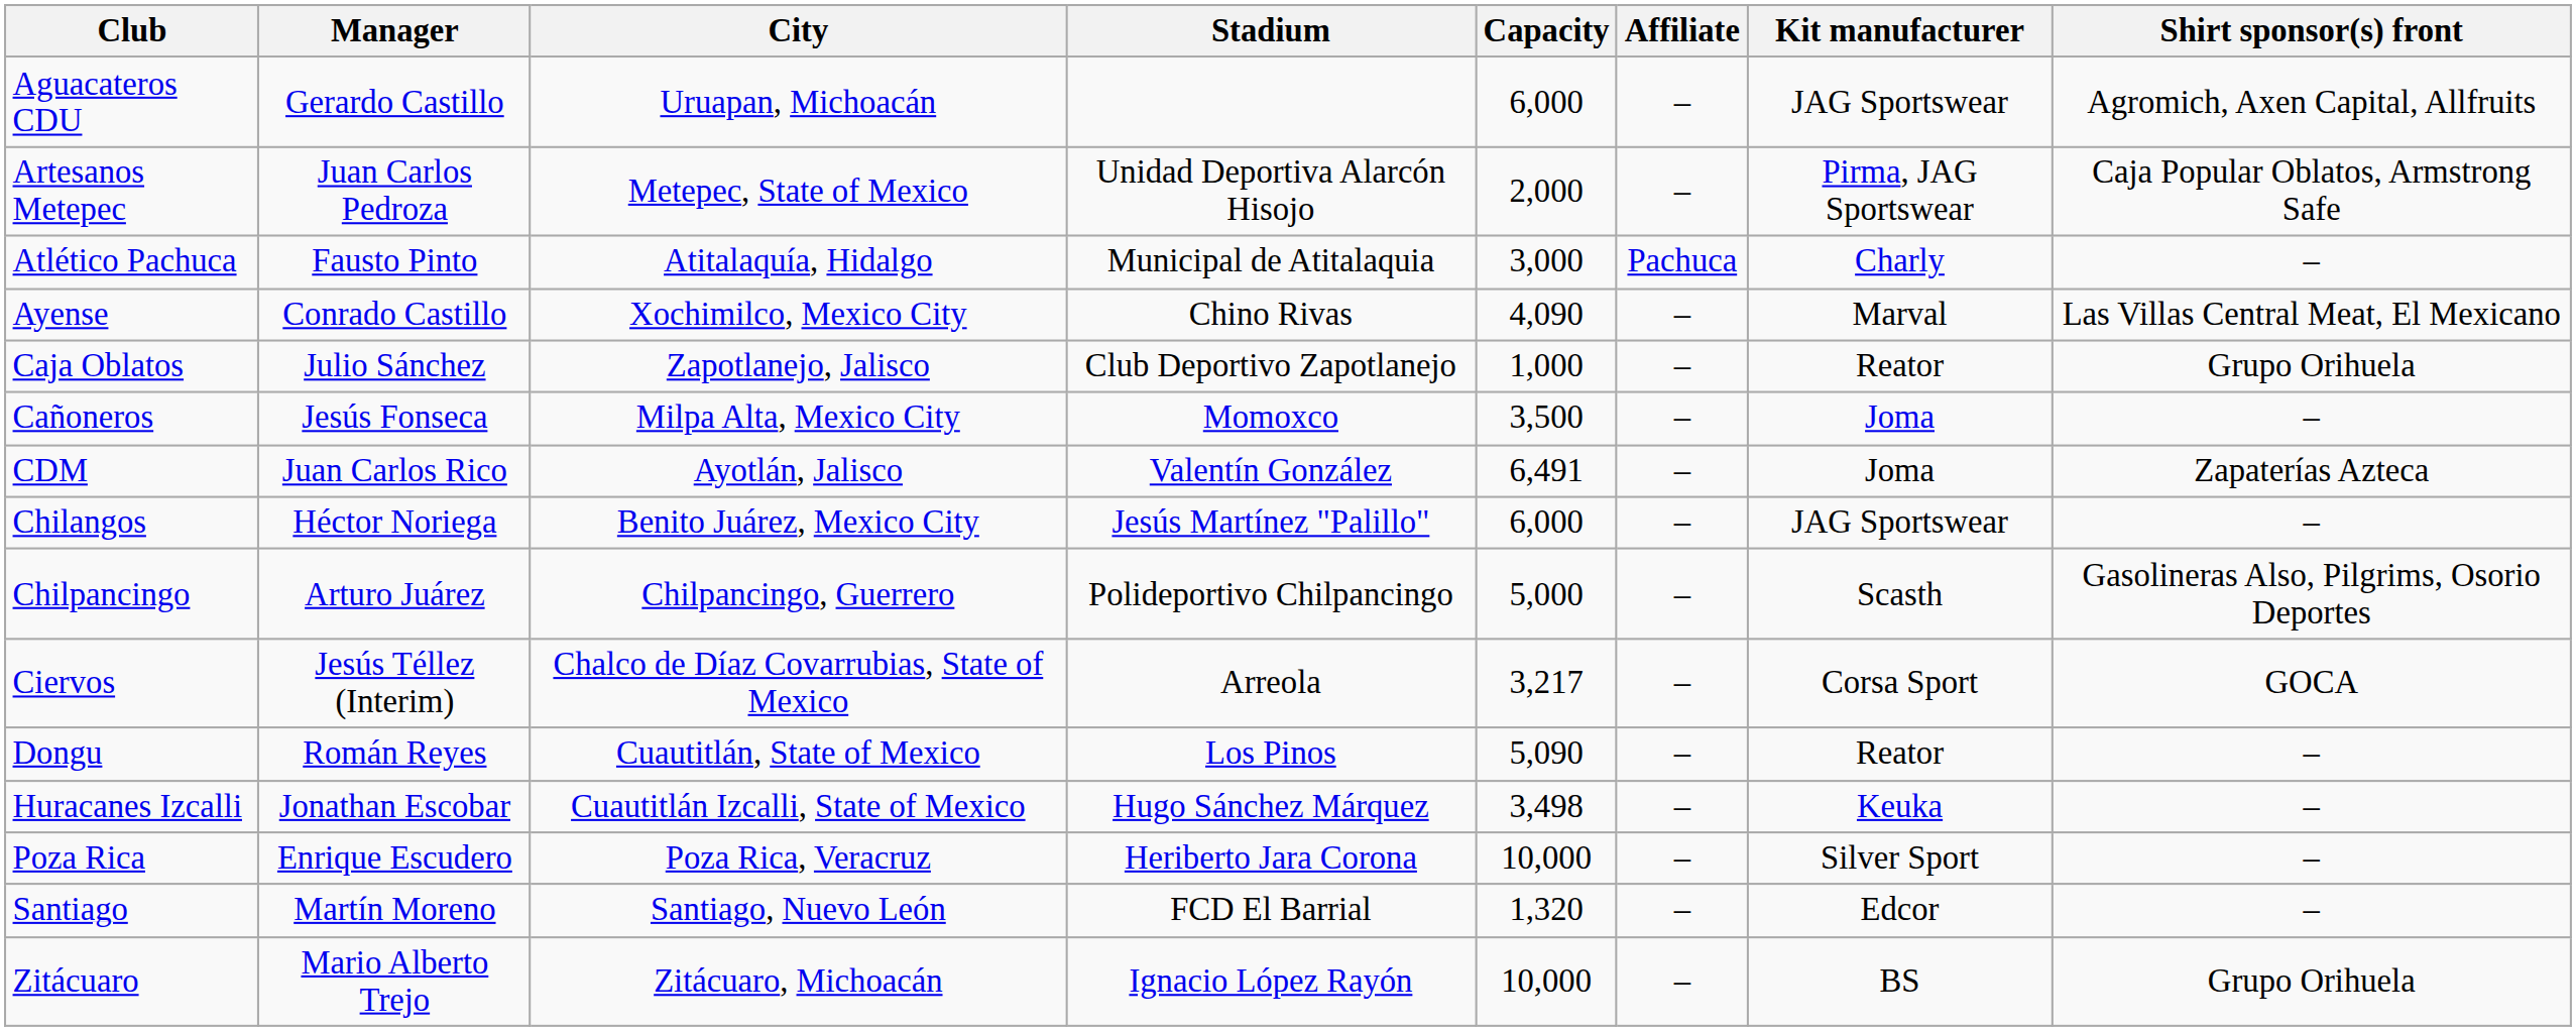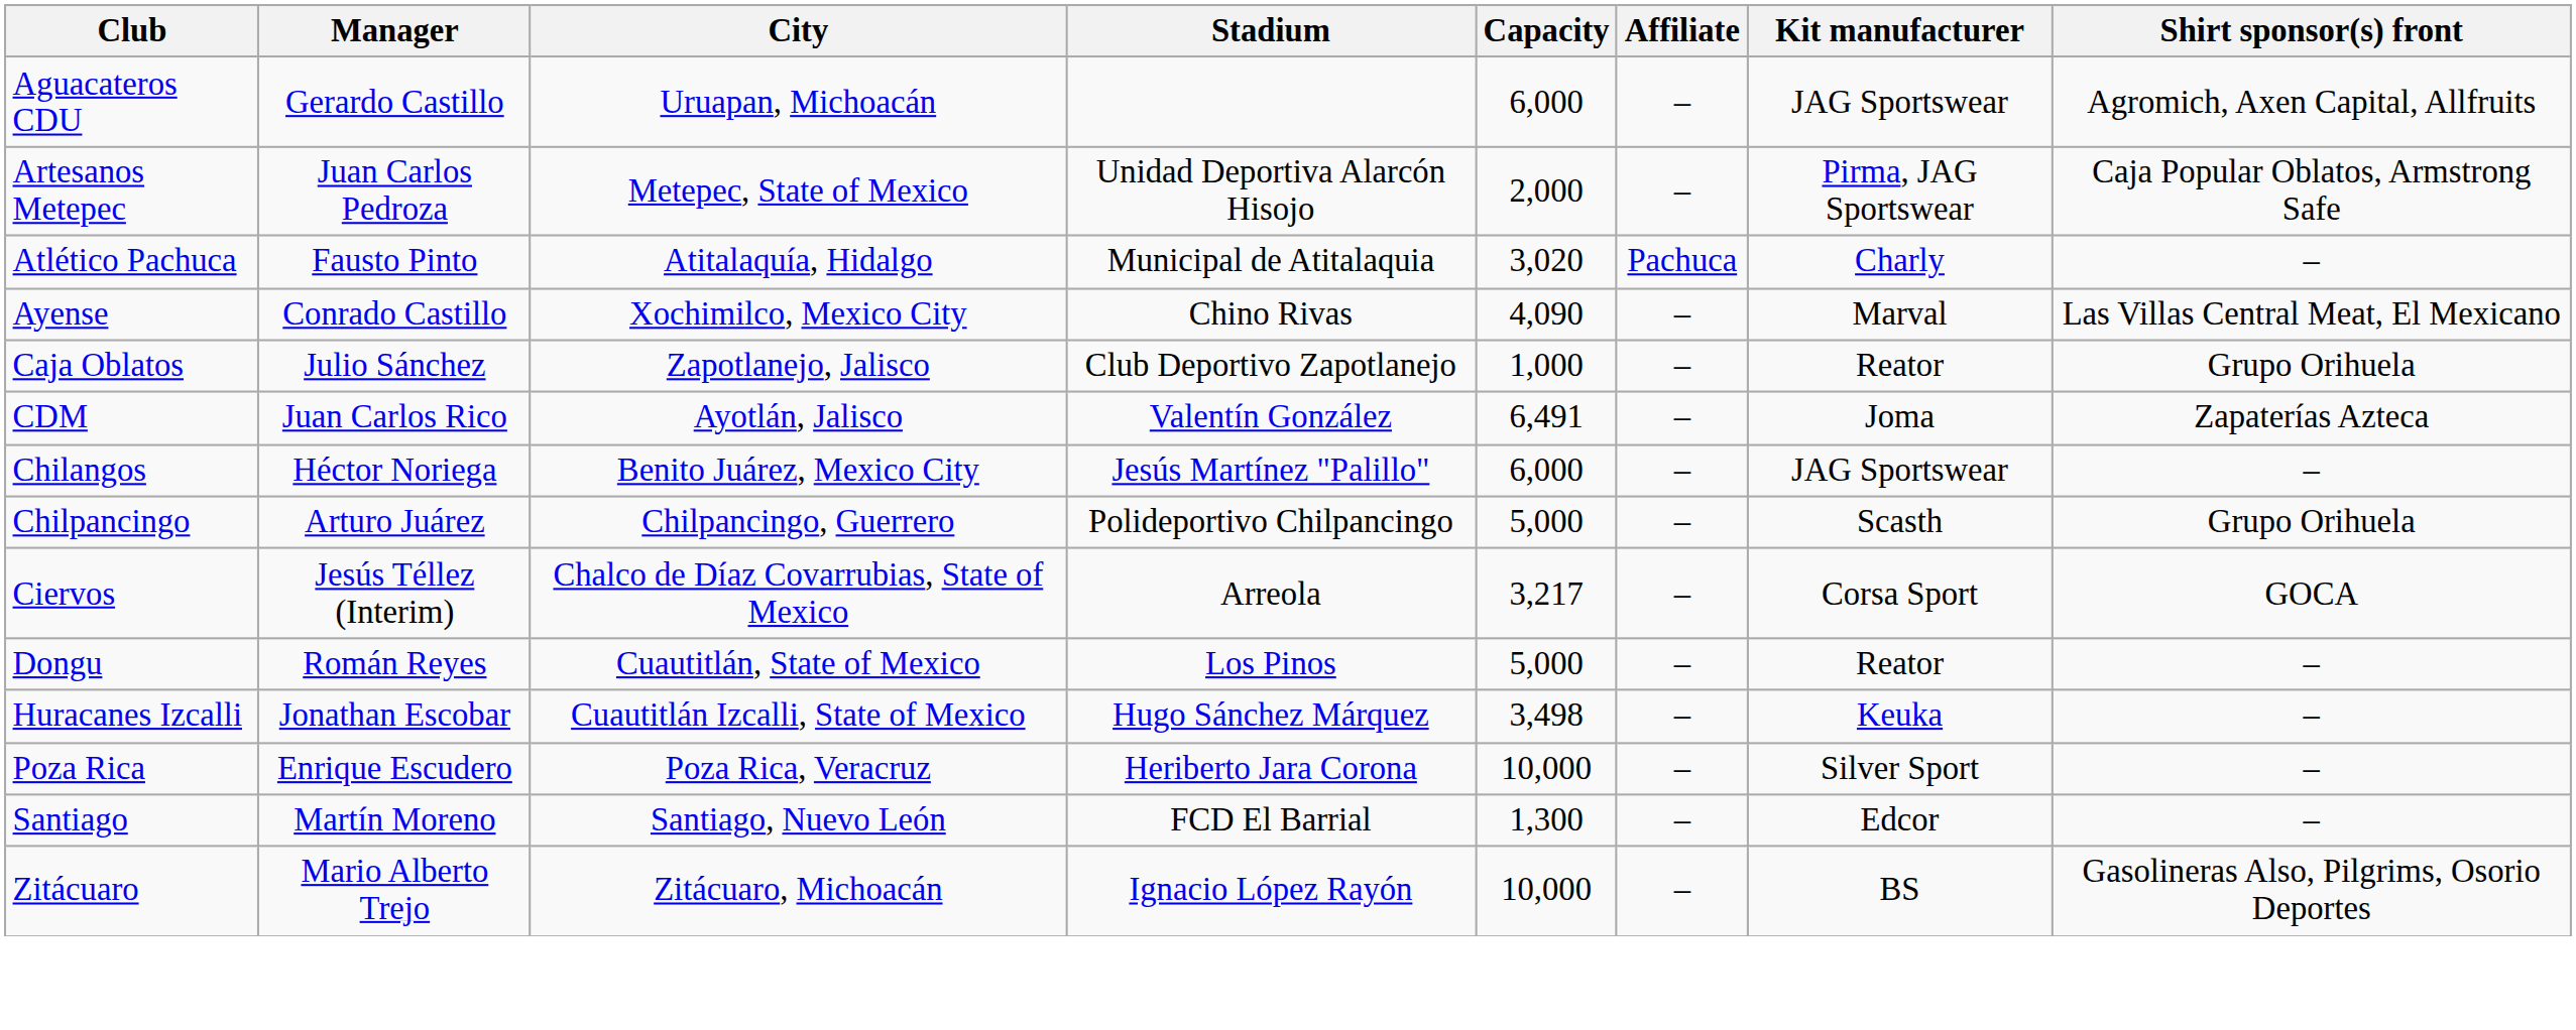Atlético Pachuca | Capacity: 3,000 -> 3,020
- row: Cañoneros | Jesús Fonseca | Milpa Alta, Mexico City | Momoxco | 3,500 | – | Joma | –
Chilpancingo | Shirt sponsor(s) front: Gasolineras Also, Pilgrims, Osorio Deportes -> Grupo Orihuela
Dongu | Capacity: 5,090 -> 5,000
Santiago | Capacity: 1,320 -> 1,300
Zitácuaro | Shirt sponsor(s) front: Grupo Orihuela -> Gasolineras Also, Pilgrims, Osorio Deportes
